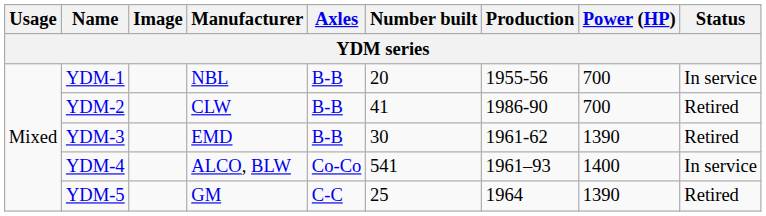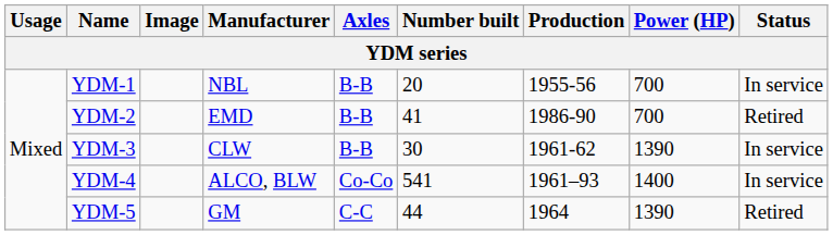YDM-2 | Manufacturer: CLW -> EMD
YDM-3 | Manufacturer: EMD -> CLW
YDM-3 | Status: Retired -> In service
YDM-5 | Number built: 25 -> 44
